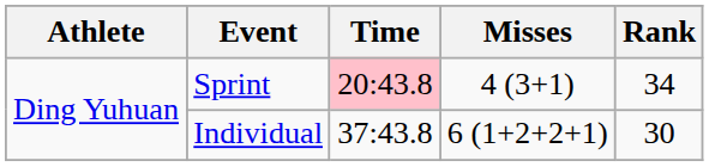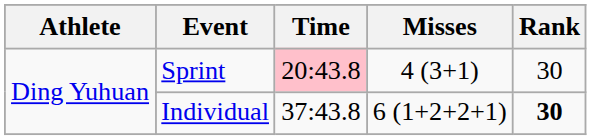Sprint | Rank: 34 -> 30
Individual | Rank: normal -> bold
